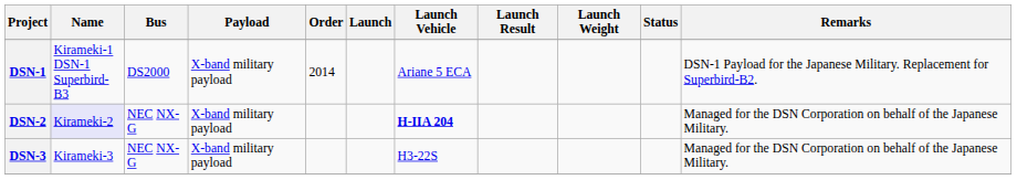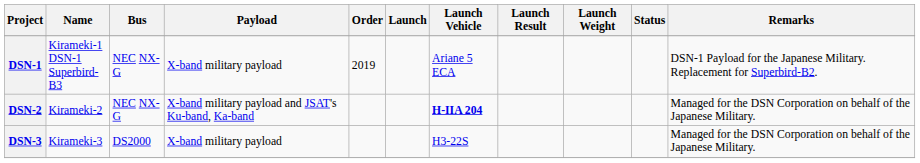DSN-1 | Bus: DS2000 -> NEC NX-G
DSN-1 | Order: 2014 -> 2019
DSN-2 | Name: lavender background -> no background
DSN-2 | Payload: X-band military payload -> X-band military payload and JSAT's Ku-band, Ka-band
DSN-3 | Bus: NEC NX-G -> DS2000
